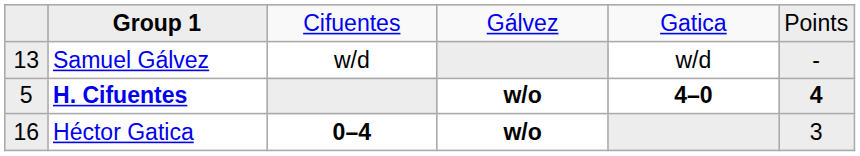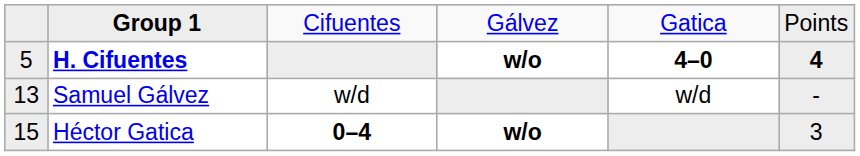rows swapped: H. Cifuentes <-> Samuel Gálvez
Héctor Gatica | column 1: 16 -> 15
